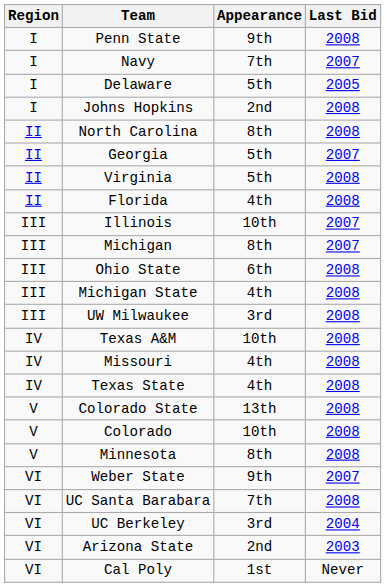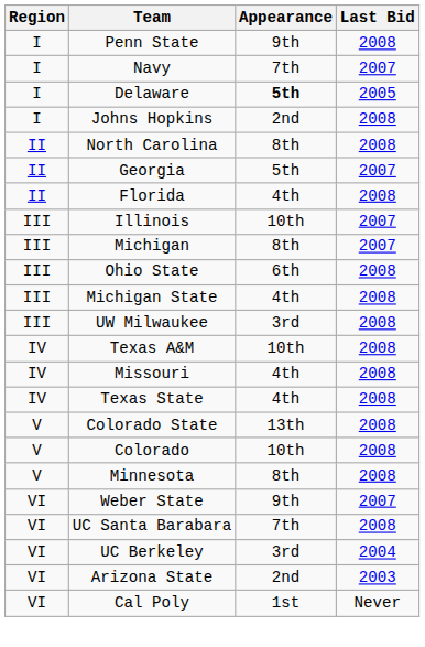Delaware | Appearance: normal -> bold
- row: II | Virginia | 5th | 2008
